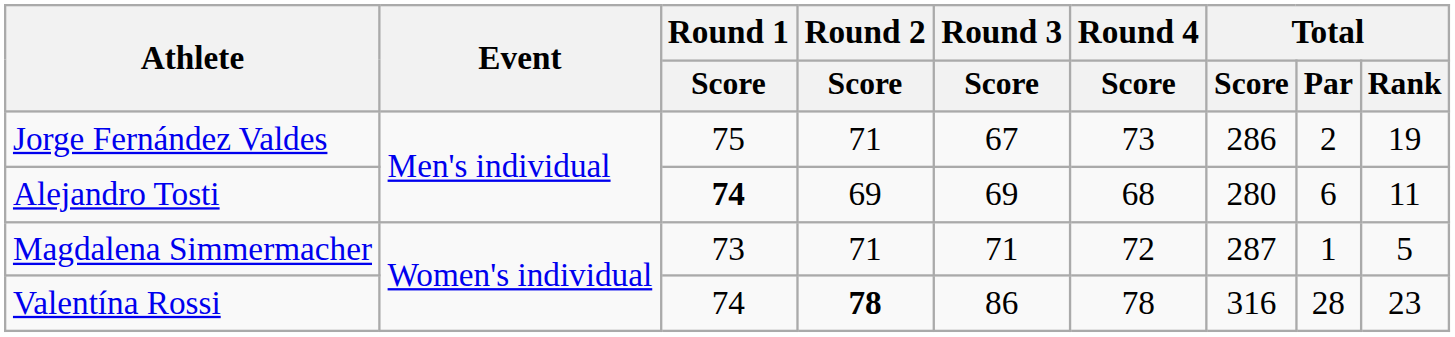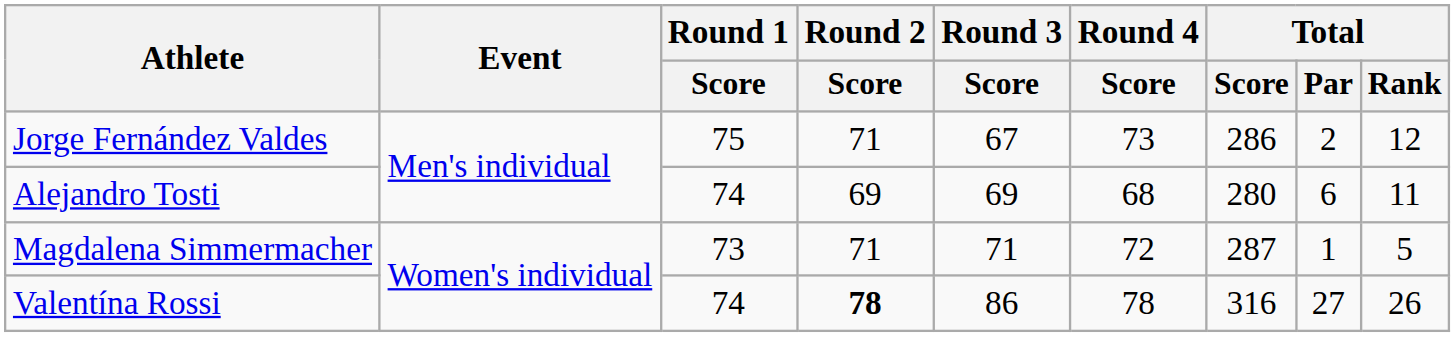Jorge Fernández Valdes | Total / Rank: 19 -> 12
Alejandro Tosti | Round 1 / Score: bold -> normal
Valentína Rossi | Total / Par: 28 -> 27
Valentína Rossi | Total / Rank: 23 -> 26
